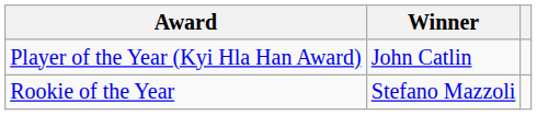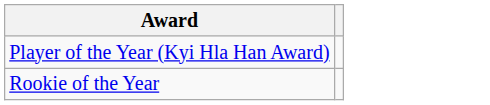- column: Winner | John Catlin | Stefano Mazzoli
